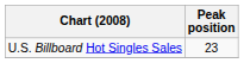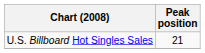U.S. Billboard Hot Singles Sales | Peak position: 23 -> 21
